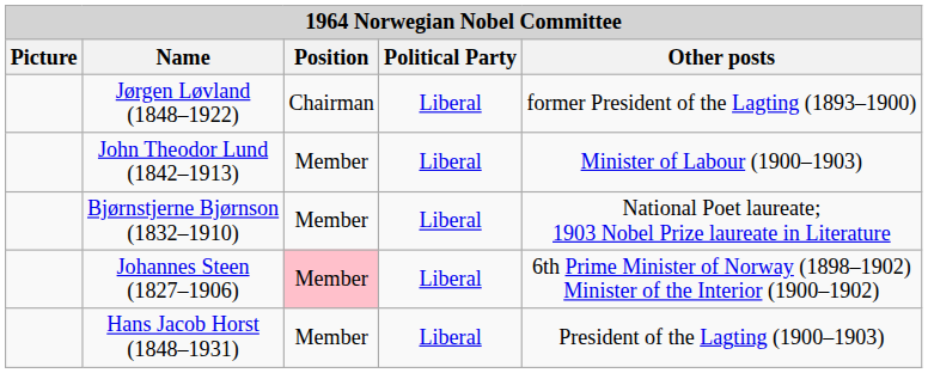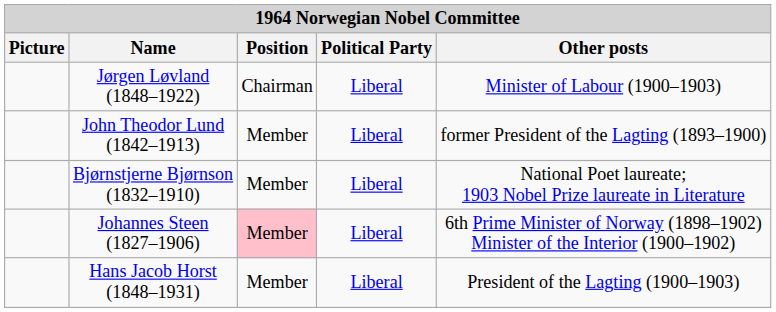Jørgen Løvland (1848–1922) | Other posts: former President of the Lagting (1893–1900) -> Minister of Labour (1900–1903)
John Theodor Lund (1842–1913) | Other posts: Minister of Labour (1900–1903) -> former President of the Lagting (1893–1900)
